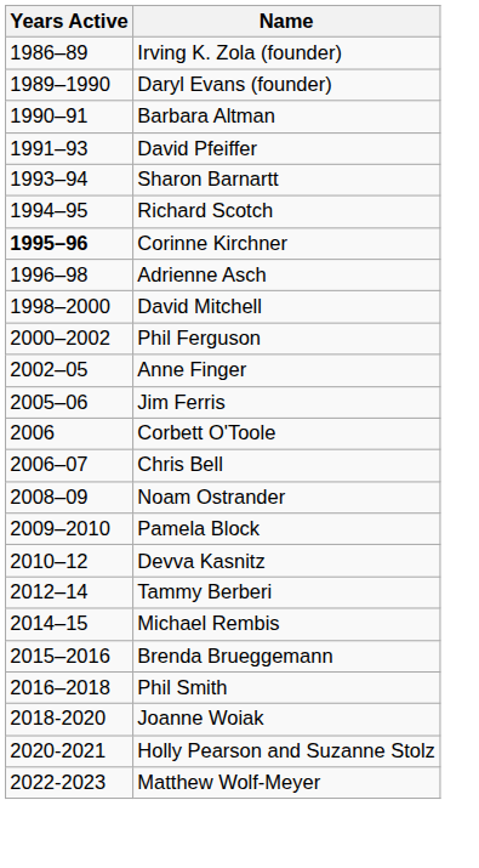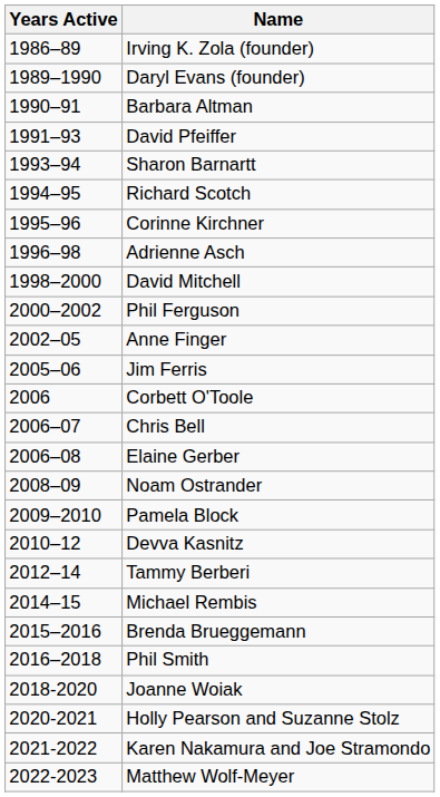Corinne Kirchner | Years Active: bold -> normal
+ row: 2006–08 | Elaine Gerber
+ row: 2021-2022 | Karen Nakamura and Joe Stramondo
